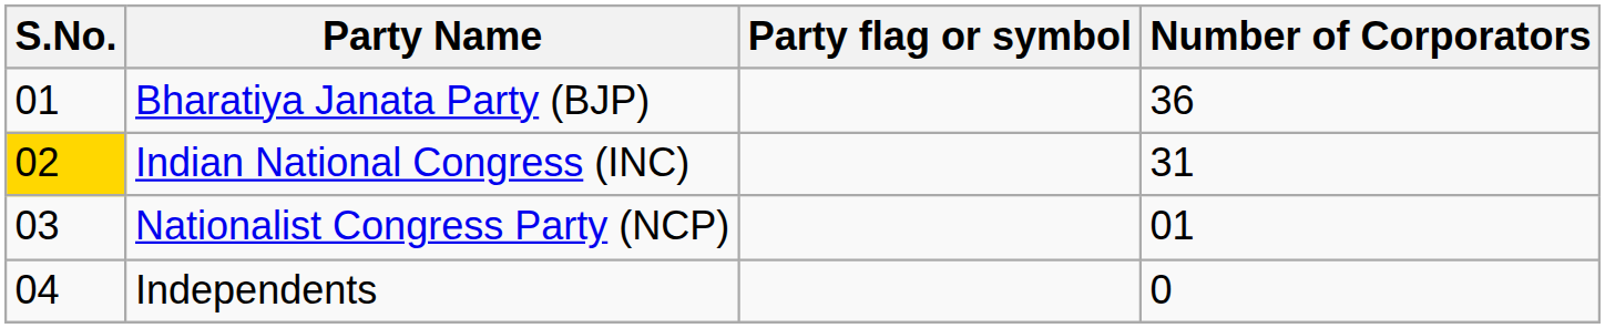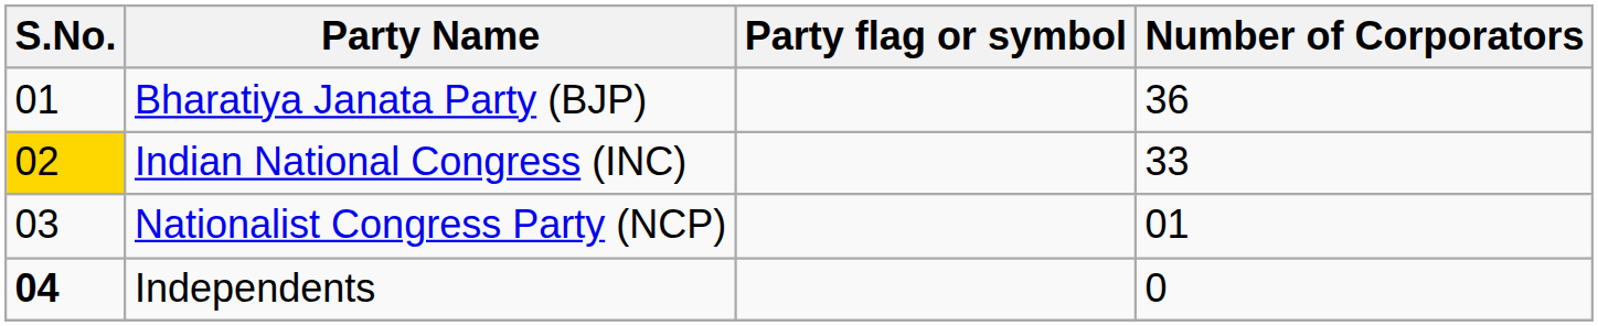Indian National Congress (INC) | Number of Corporators: 31 -> 33
Independents | S.No.: normal -> bold
